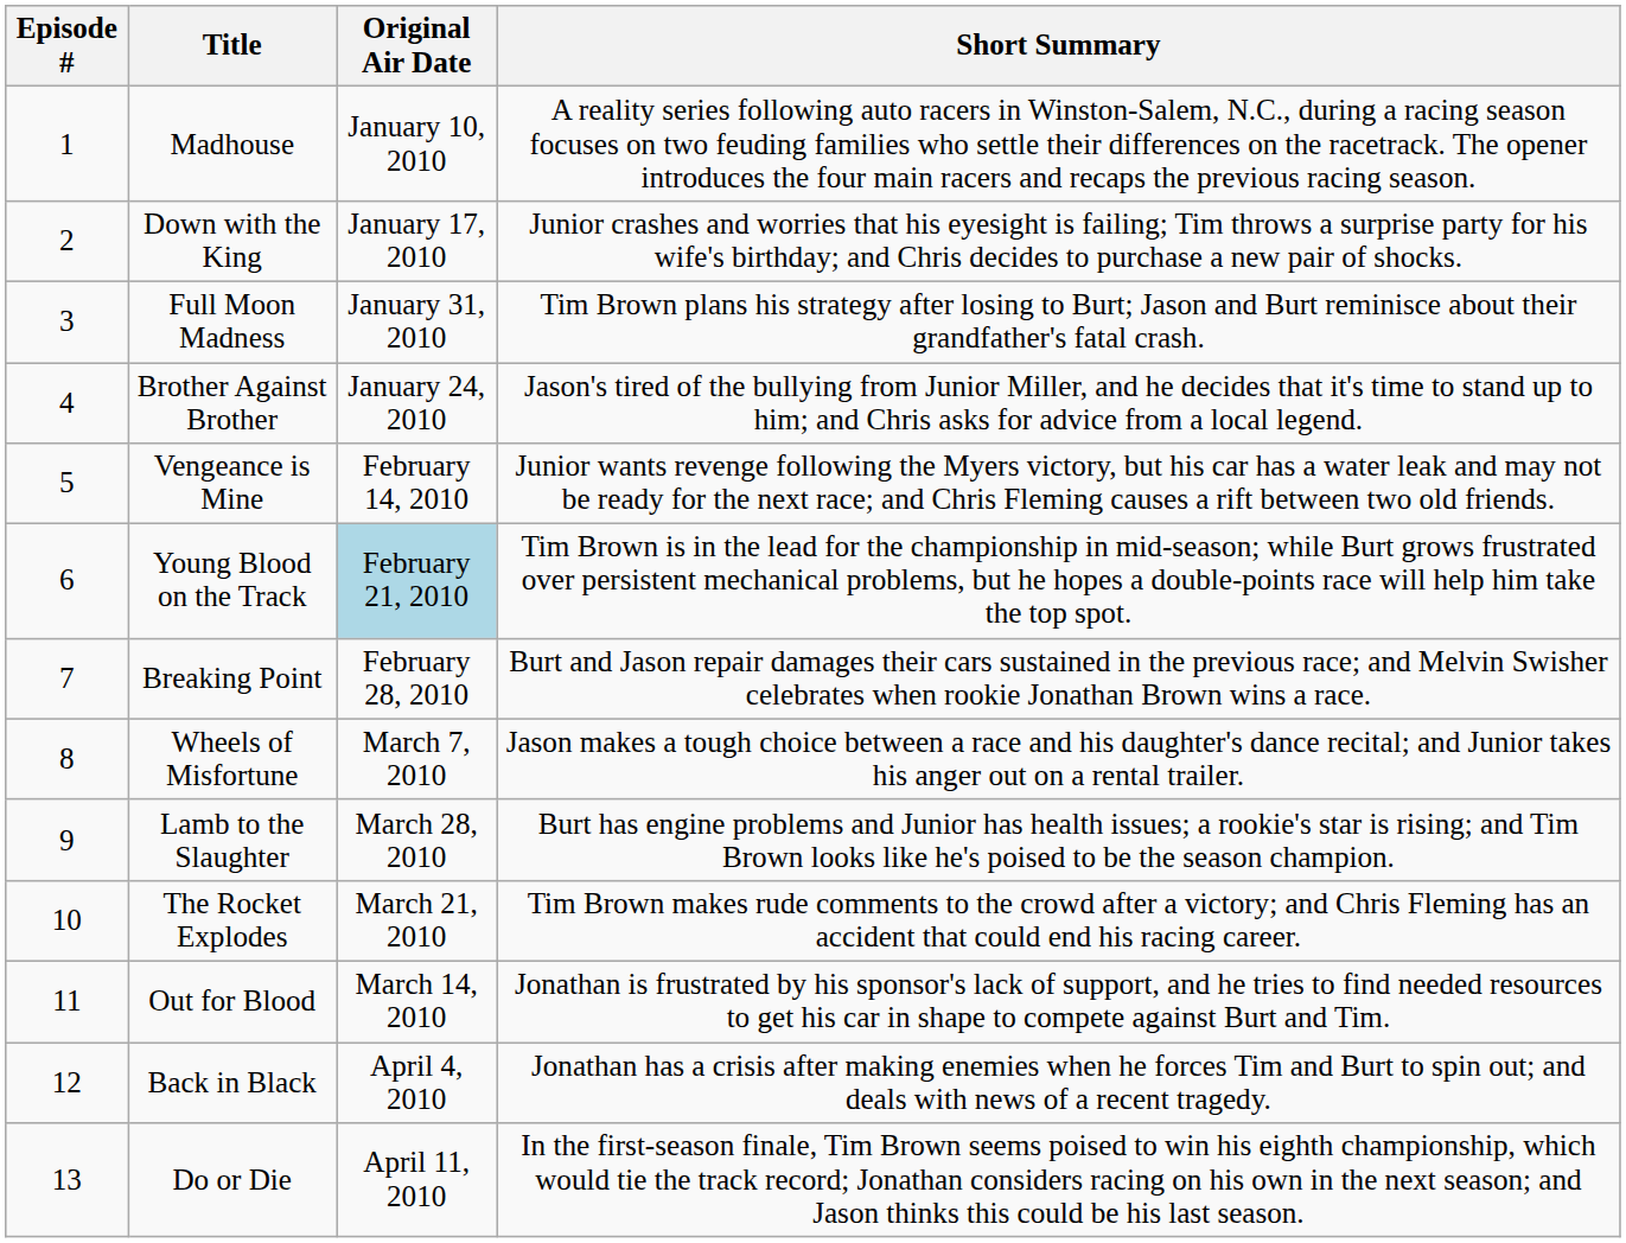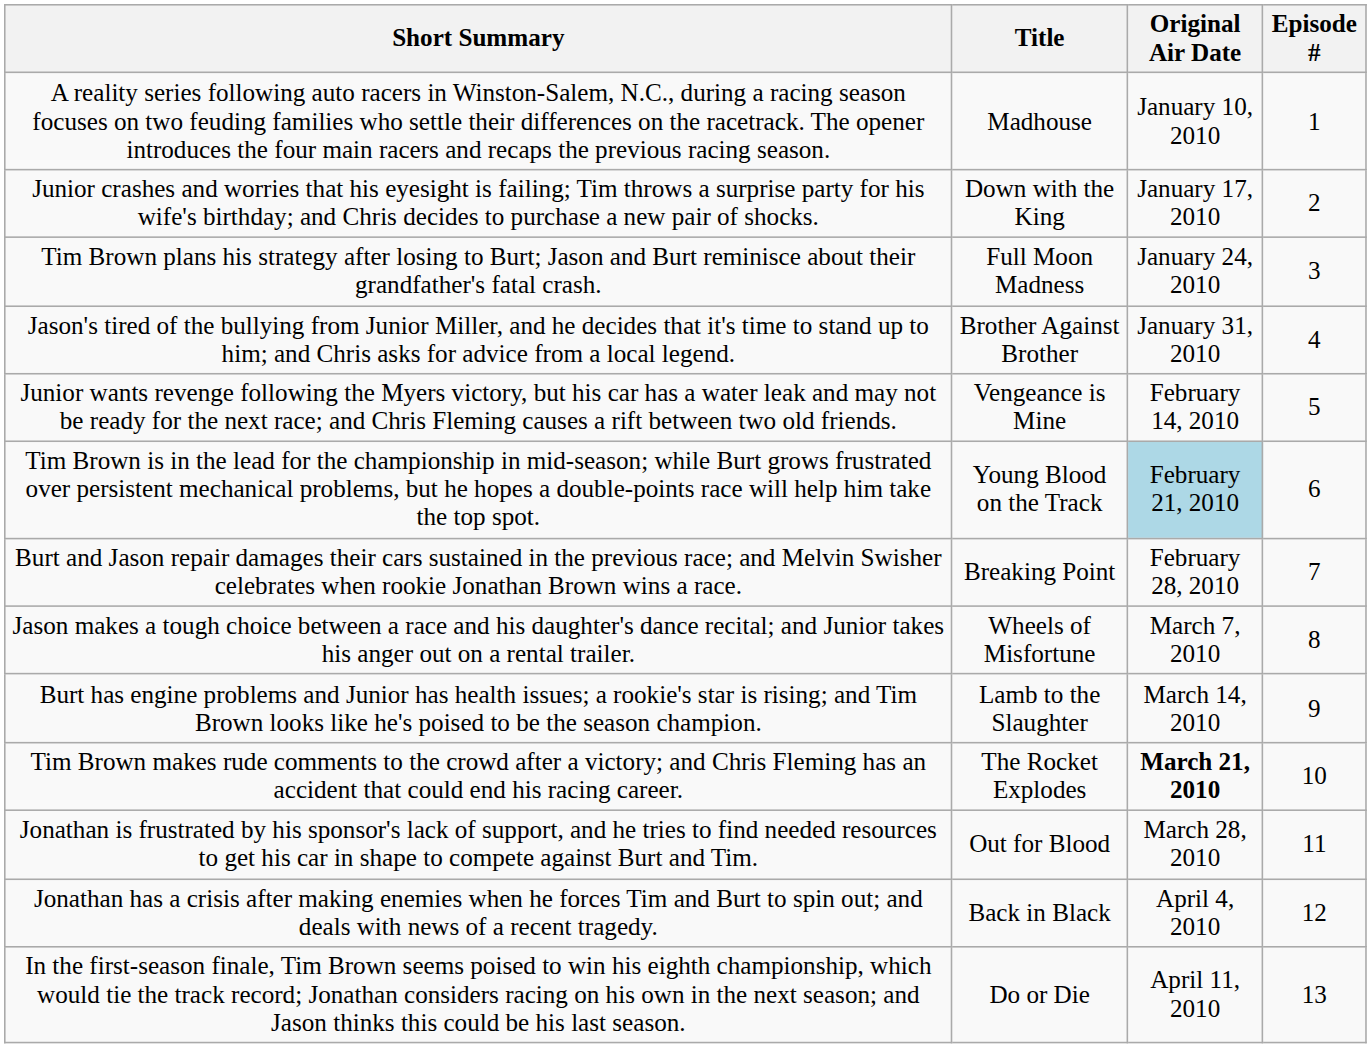columns swapped: Episode # <-> Short Summary
Full Moon Madness | Original Air Date: January 31, 2010 -> January 24, 2010
Brother Against Brother | Original Air Date: January 24, 2010 -> January 31, 2010
Lamb to the Slaughter | Original Air Date: March 28, 2010 -> March 14, 2010
The Rocket Explodes | Original Air Date: normal -> bold
Out for Blood | Original Air Date: March 14, 2010 -> March 28, 2010
